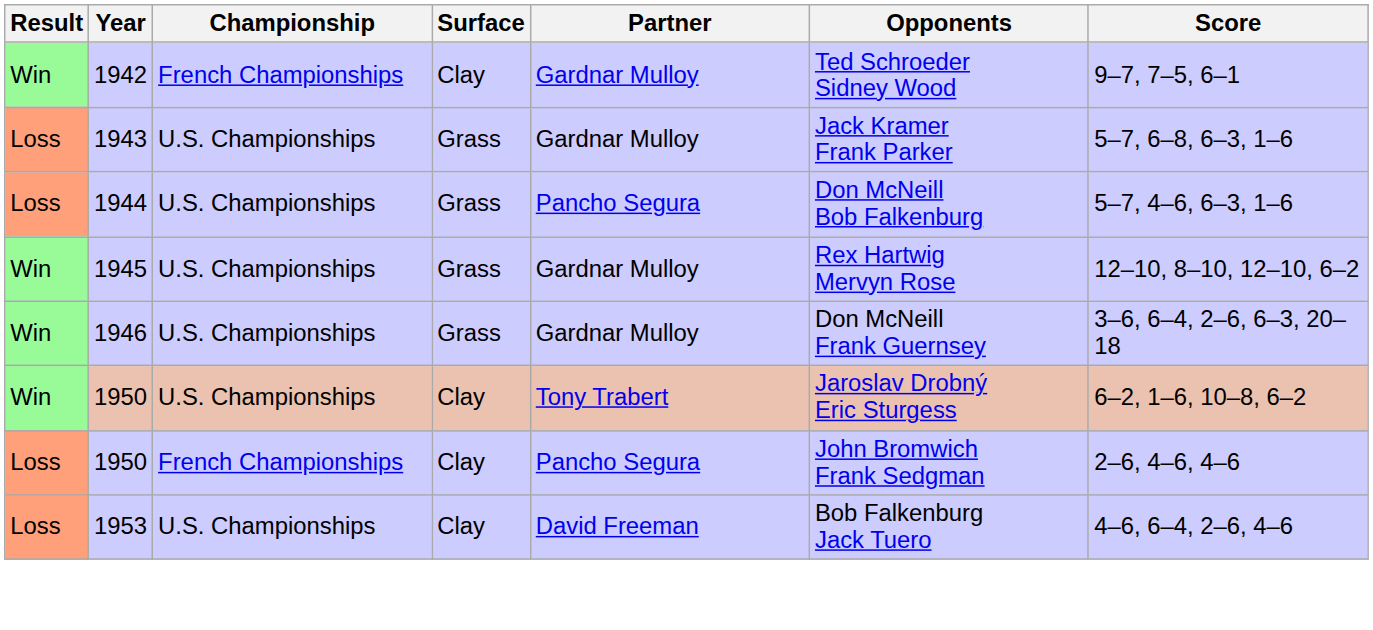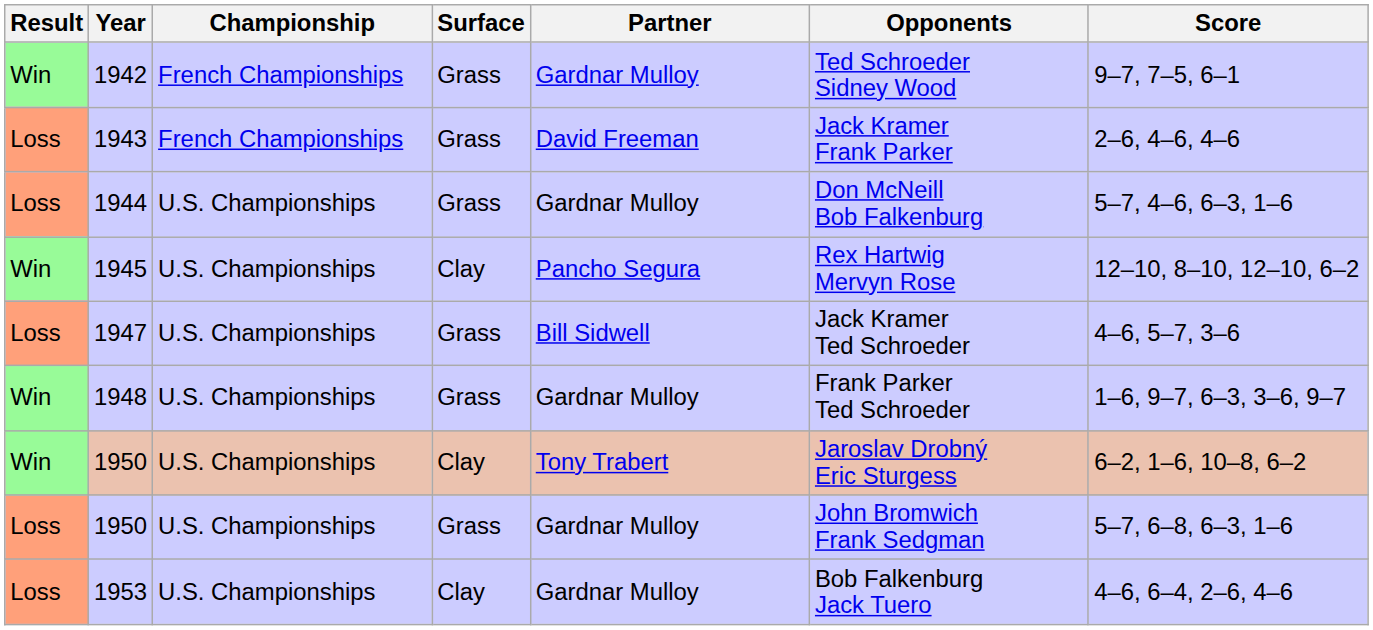1942 | Surface: Clay -> Grass
1943 | Championship: U.S. Championships -> French Championships
1943 | Partner: Gardnar Mulloy -> David Freeman
1943 | Score: 5–7, 6–8, 6–3, 1–6 -> 2–6, 4–6, 4–6
1944 | Partner: Pancho Segura -> Gardnar Mulloy
1945 | Surface: Grass -> Clay
1945 | Partner: Gardnar Mulloy -> Pancho Segura
- row: Win | 1946 | U.S. Championships | Grass | Gardnar Mulloy | Don McNeill Frank Guernsey | 3–6, 6–4, 2–6, 6–3, 20–18
+ row: Loss | 1947 | U.S. Championships | Grass | Bill Sidwell | Jack Kramer Ted Schroeder | 4–6, 5–7, 3–6
+ row: Win | 1948 | U.S. Championships | Grass | Gardnar Mulloy | Frank Parker Ted Schroeder | 1–6, 9–7, 6–3, 3–6, 9–7
Loss / 1950 | Championship: French Championships -> U.S. Championships
Loss / 1950 | Surface: Clay -> Grass
Loss / 1950 | Partner: Pancho Segura -> Gardnar Mulloy
Loss / 1950 | Score: 2–6, 4–6, 4–6 -> 5–7, 6–8, 6–3, 1–6
1953 | Partner: David Freeman -> Gardnar Mulloy
